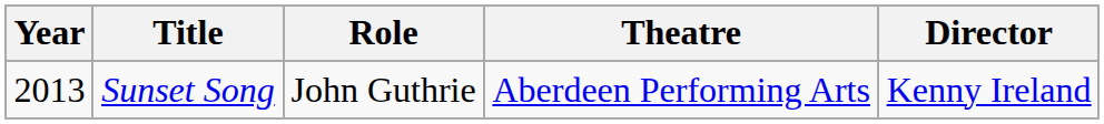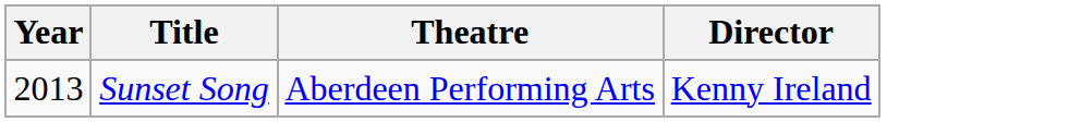- column: Role | John Guthrie
